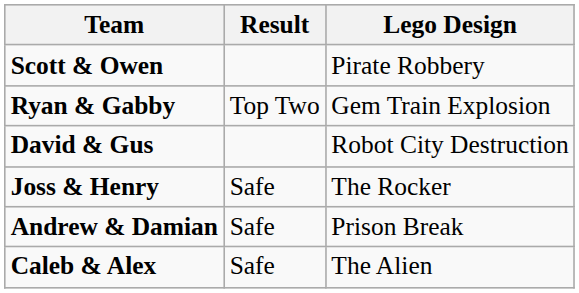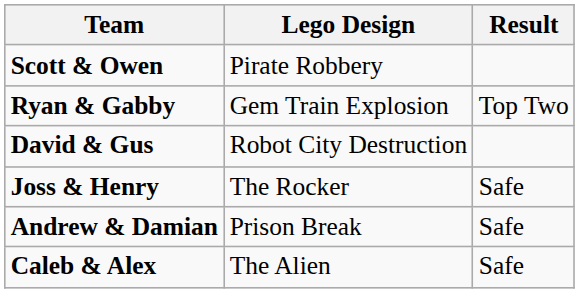columns swapped: Lego Design <-> Result
